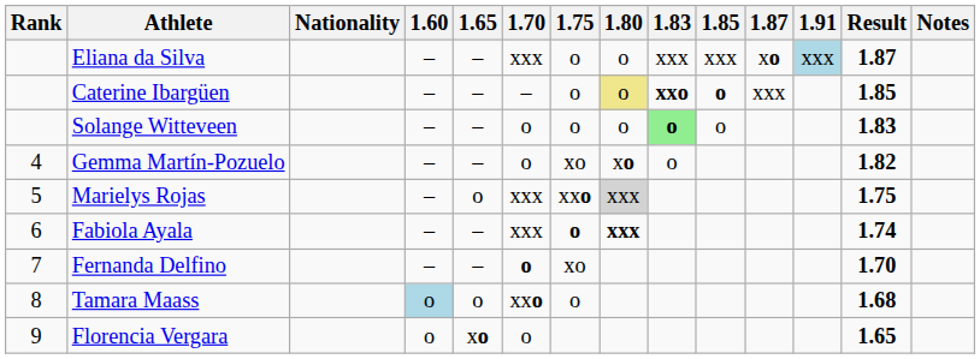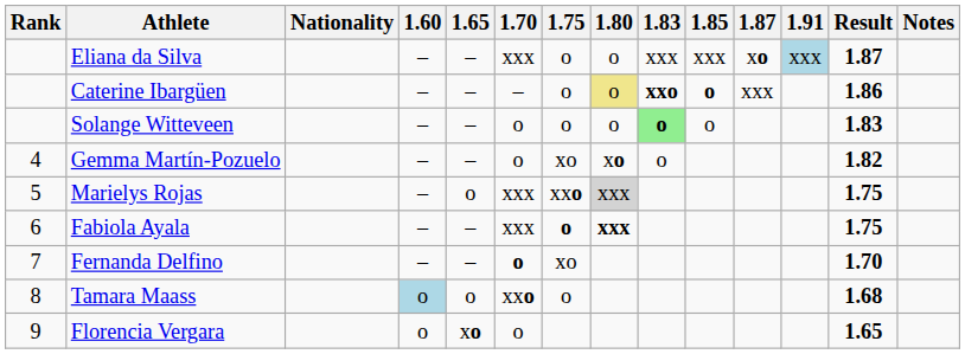Caterine Ibargüen | Result: 1.85 -> 1.86
Fabiola Ayala | Result: 1.74 -> 1.75
